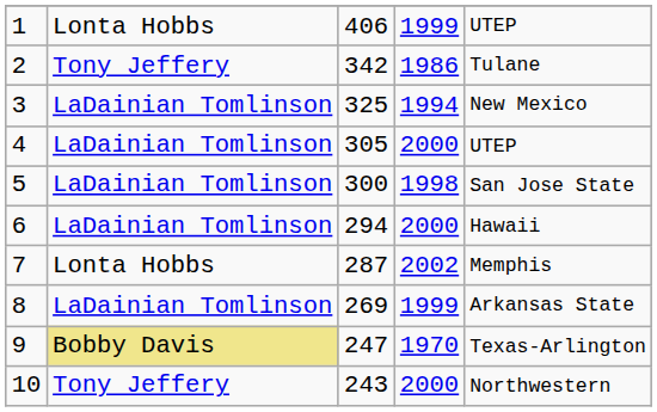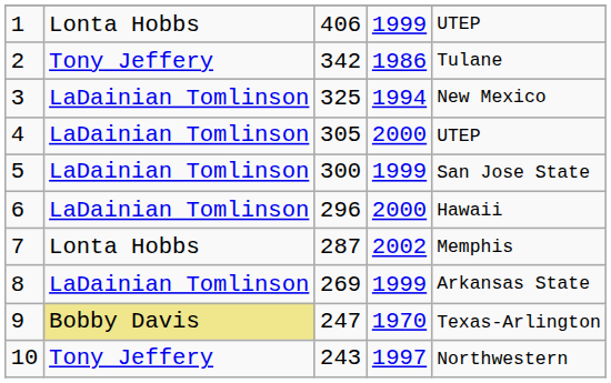5 | column 4: 1998 -> 1999
6 | column 3: 294 -> 296
10 | column 4: 2000 -> 1997
